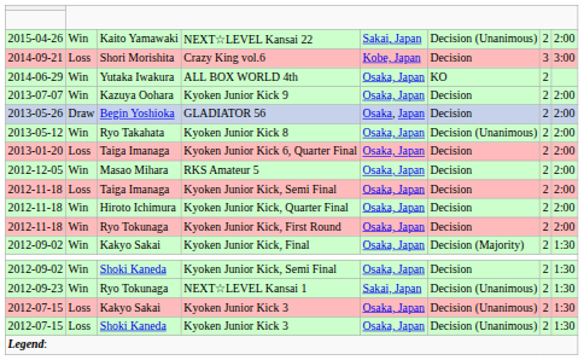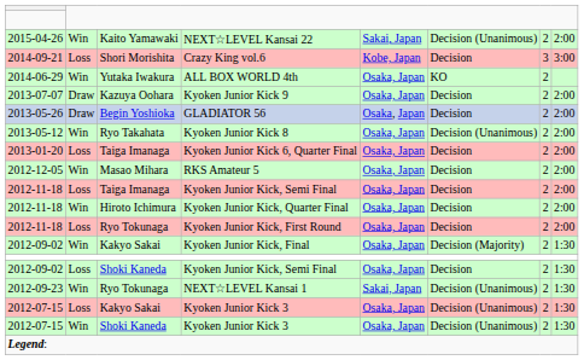Kyoken Junior Kick 9 | column 2: Win -> Draw
Kyoken Junior Kick, First Round | column 2: Win -> Loss
Shoki Kaneda / Kyoken Junior Kick, Semi Final | column 2: Win -> Loss
Shoki Kaneda / Kyoken Junior Kick 3 | column 2: Loss -> Win
